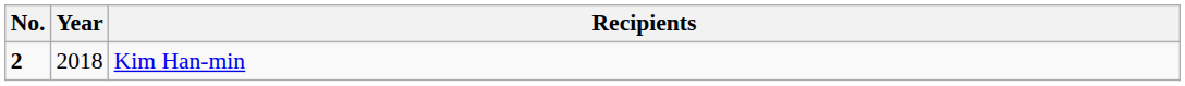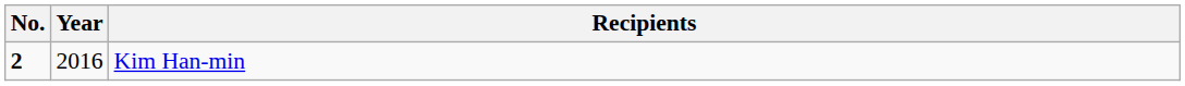Kim Han-min | Year: 2018 -> 2016
